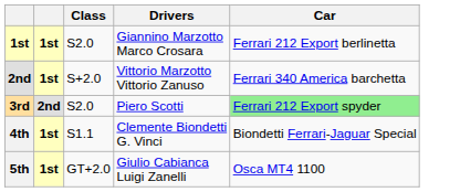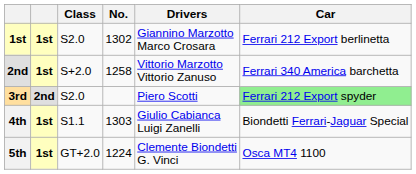+ column: No. | 1302 | 1258 | 1303 | 1224
4th | Drivers: Clemente Biondetti G. Vinci -> Giulio Cabianca Luigi Zanelli
5th | Drivers: Giulio Cabianca Luigi Zanelli -> Clemente Biondetti G. Vinci
